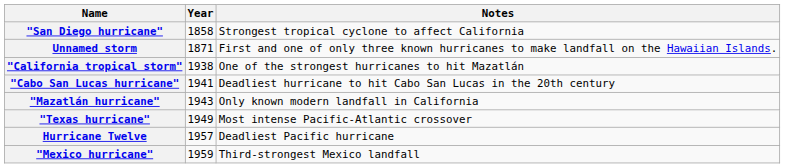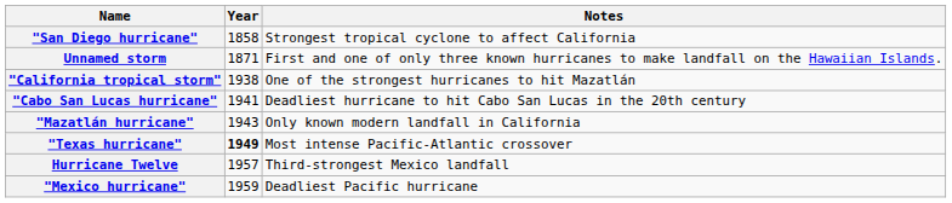"Texas hurricane" | Year: normal -> bold
Hurricane Twelve | Notes: Deadliest Pacific hurricane -> Third-strongest Mexico landfall
"Mexico hurricane" | Notes: Third-strongest Mexico landfall -> Deadliest Pacific hurricane
